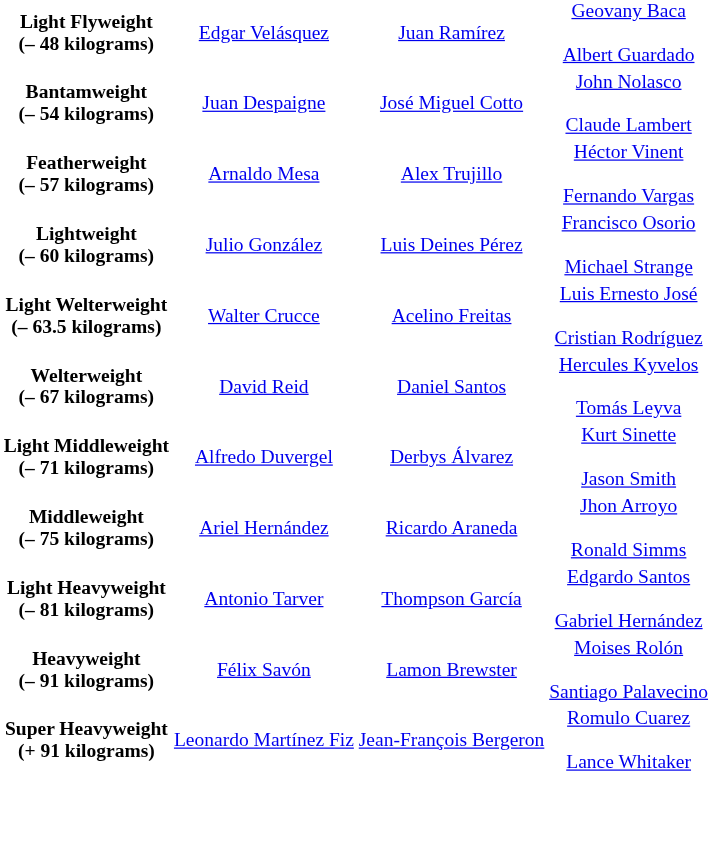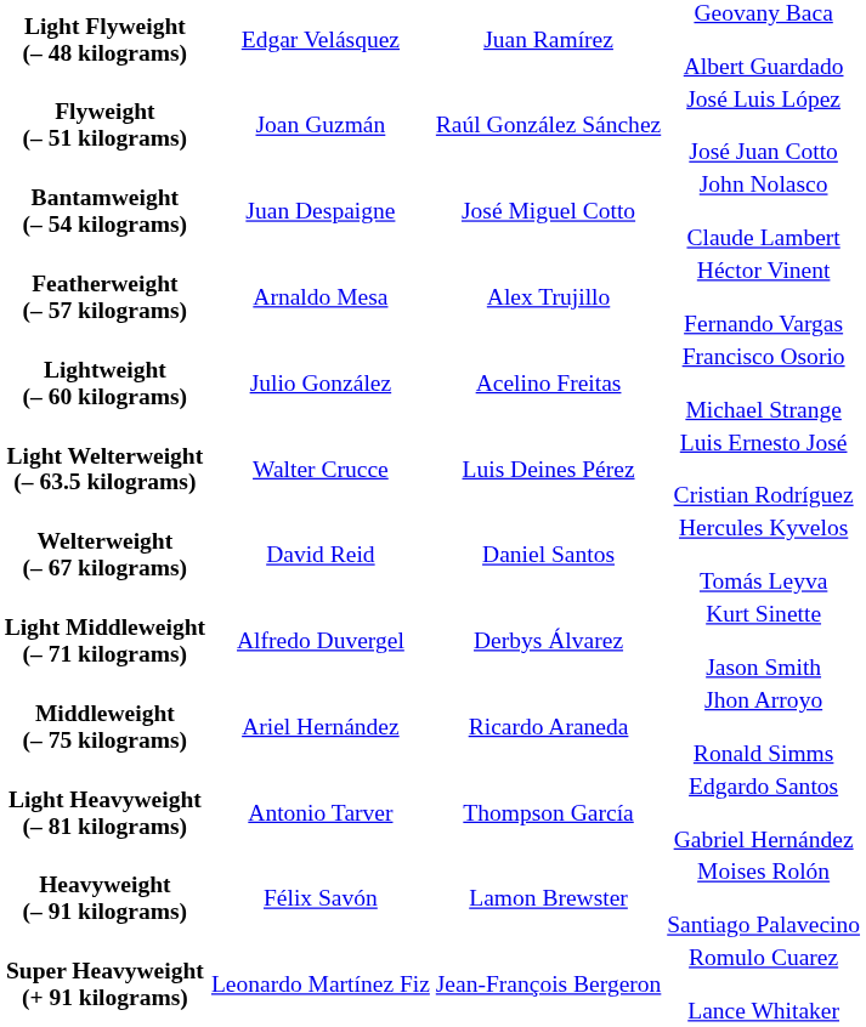+ row: Flyweight (– 51 kilograms) | Joan Guzmán | Raúl González Sánchez | José Luis López José Juan Cotto
Lightweight (– 60 kilograms) | column 3: Luis Deines Pérez -> Acelino Freitas
Light Welterweight (– 63.5 kilograms) | column 3: Acelino Freitas -> Luis Deines Pérez
